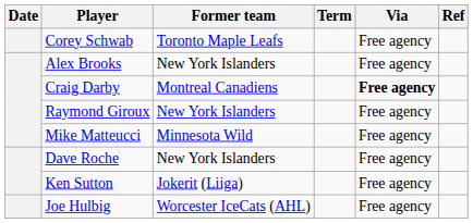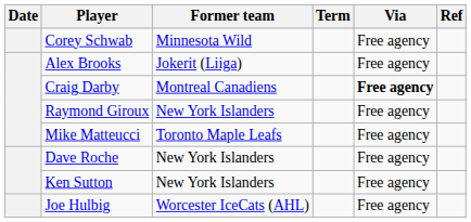Corey Schwab | Former team: Toronto Maple Leafs -> Minnesota Wild
Alex Brooks | Former team: New York Islanders -> Jokerit (Liiga)
Mike Matteucci | Former team: Minnesota Wild -> Toronto Maple Leafs
Ken Sutton | Former team: Jokerit (Liiga) -> New York Islanders
